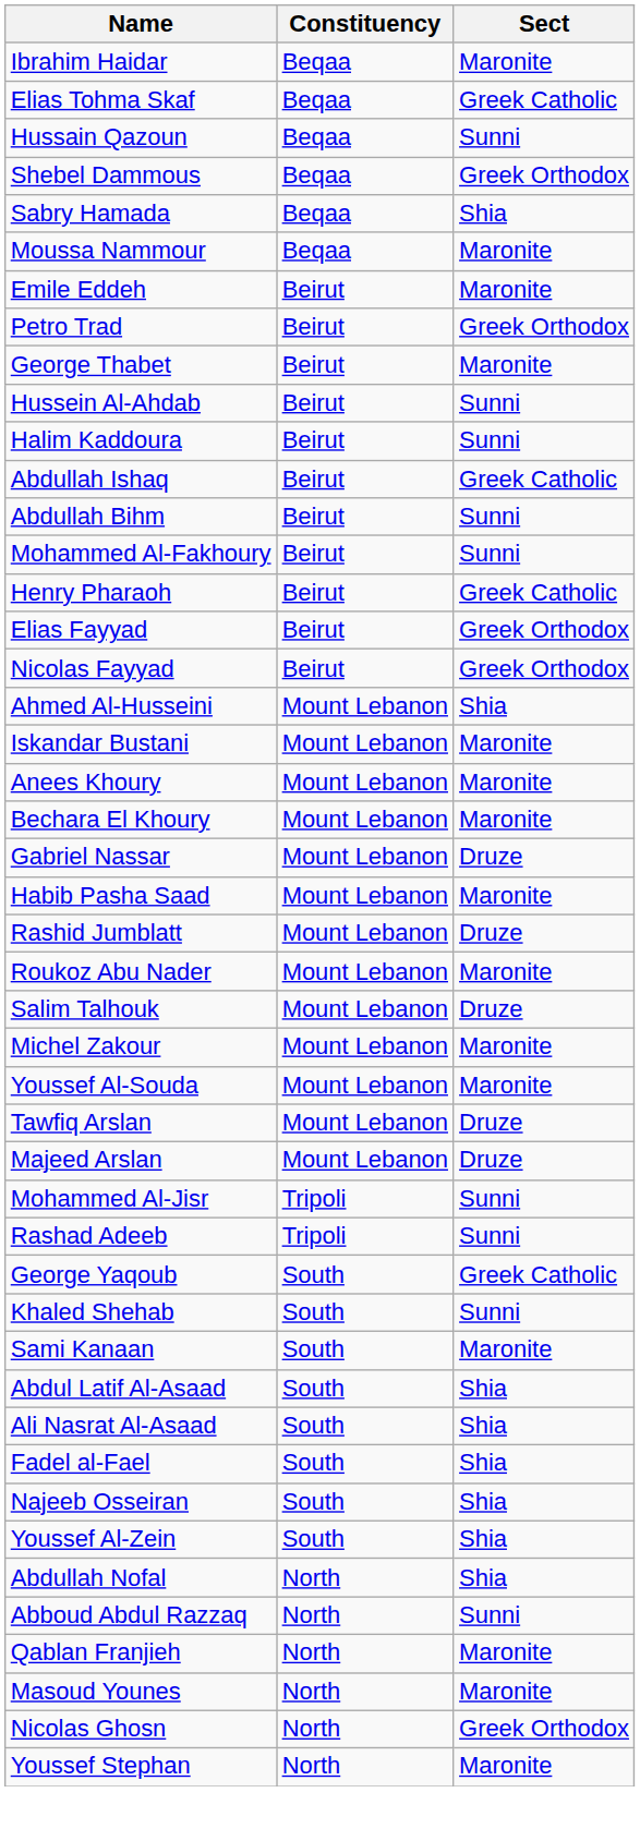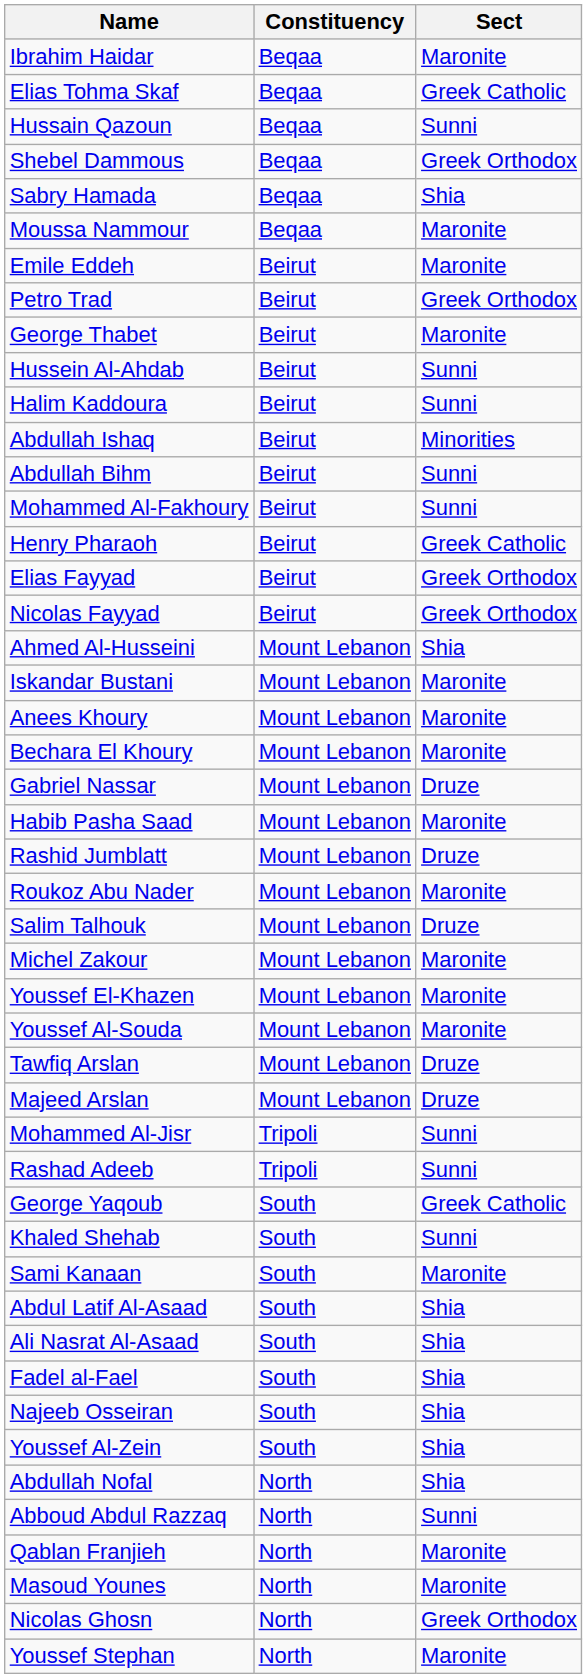Abdullah Ishaq | Sect: Greek Catholic -> Minorities
+ row: Youssef El-Khazen | Mount Lebanon | Maronite
